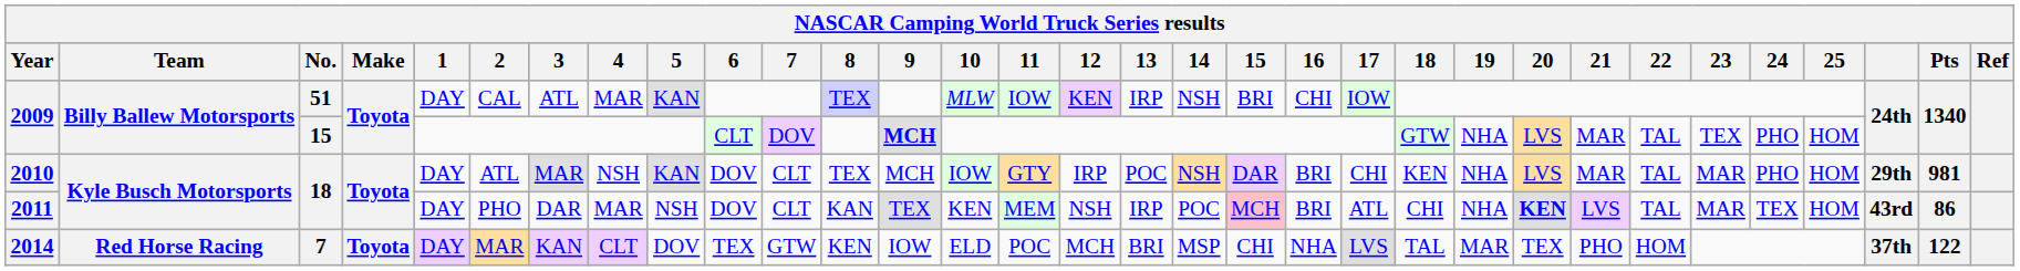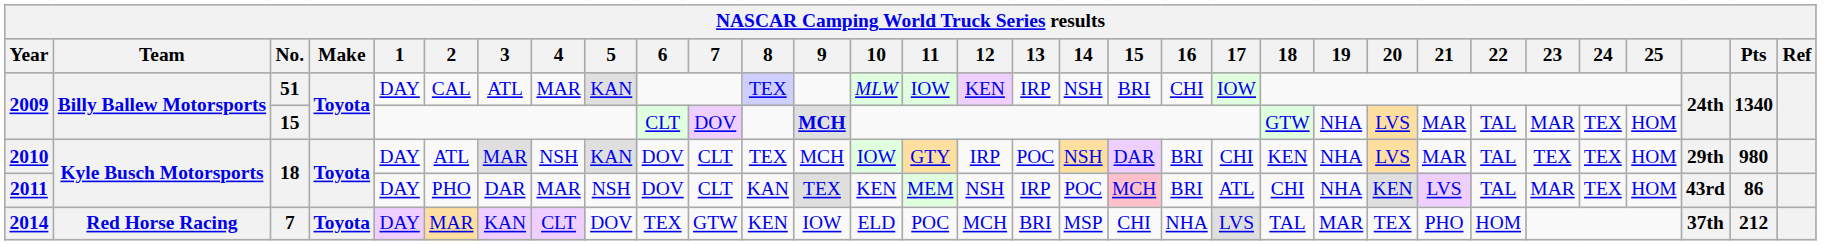2009 / 15 | 23: TEX -> MAR
2009 / 15 | 24: PHO -> TEX
2010 | 23: MAR -> TEX
2010 | 24: PHO -> TEX
2010 | Pts: 981 -> 980
2011 | 20: bold -> normal
2014 | Pts: 122 -> 212
